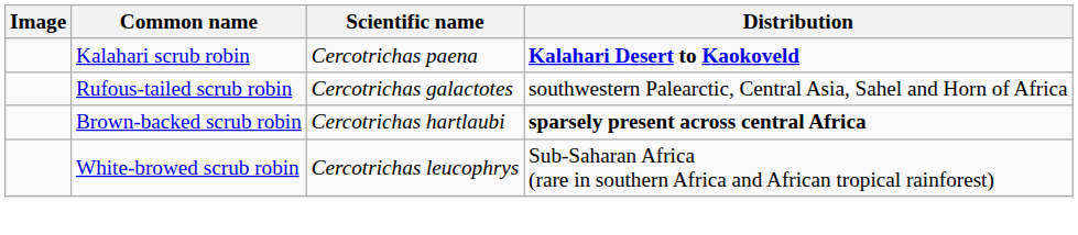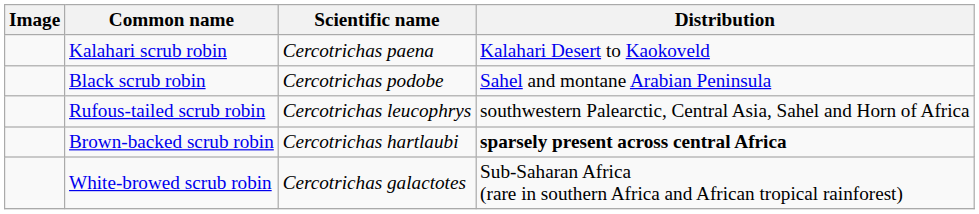Kalahari scrub robin | Distribution: bold -> normal
+ row: Black scrub robin | Cercotrichas podobe | Sahel and montane Arabian Peninsula
Rufous-tailed scrub robin | Scientific name: Cercotrichas galactotes -> Cercotrichas leucophrys
White-browed scrub robin | Scientific name: Cercotrichas leucophrys -> Cercotrichas galactotes
